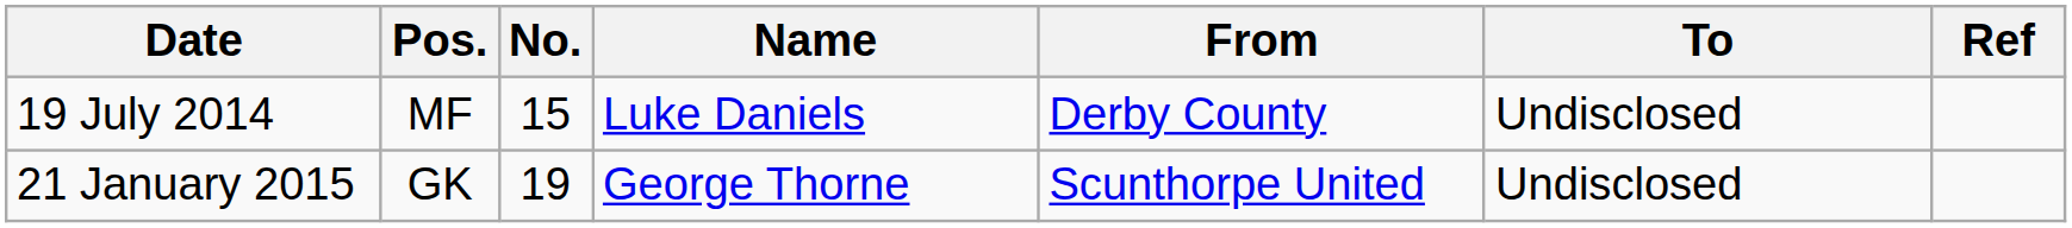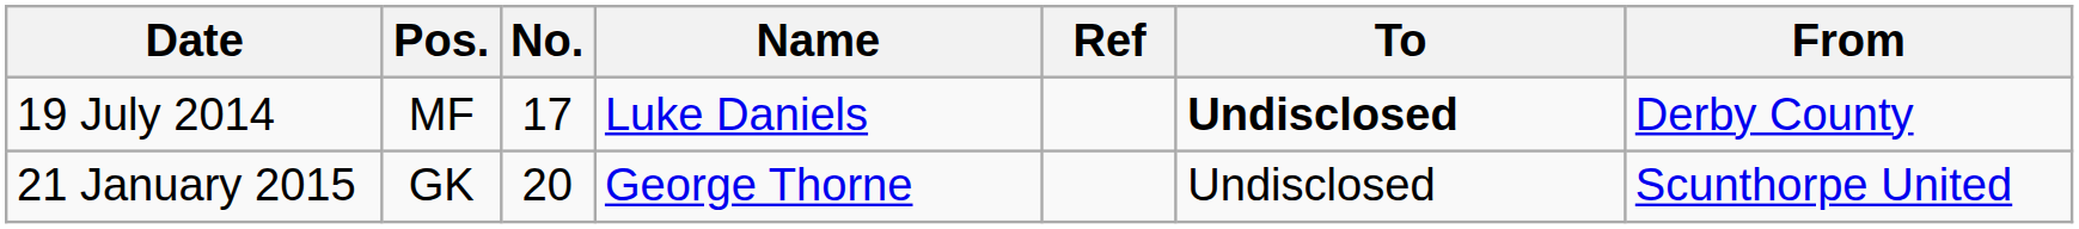columns swapped: From <-> Ref
19 July 2014 | No.: 15 -> 17
19 July 2014 | To: normal -> bold
21 January 2015 | No.: 19 -> 20
